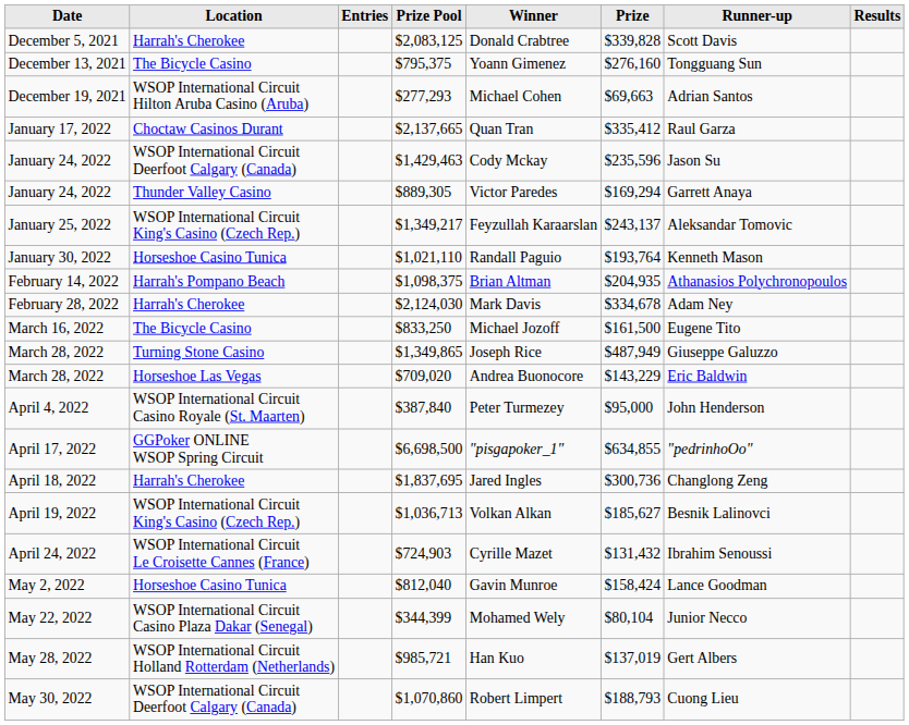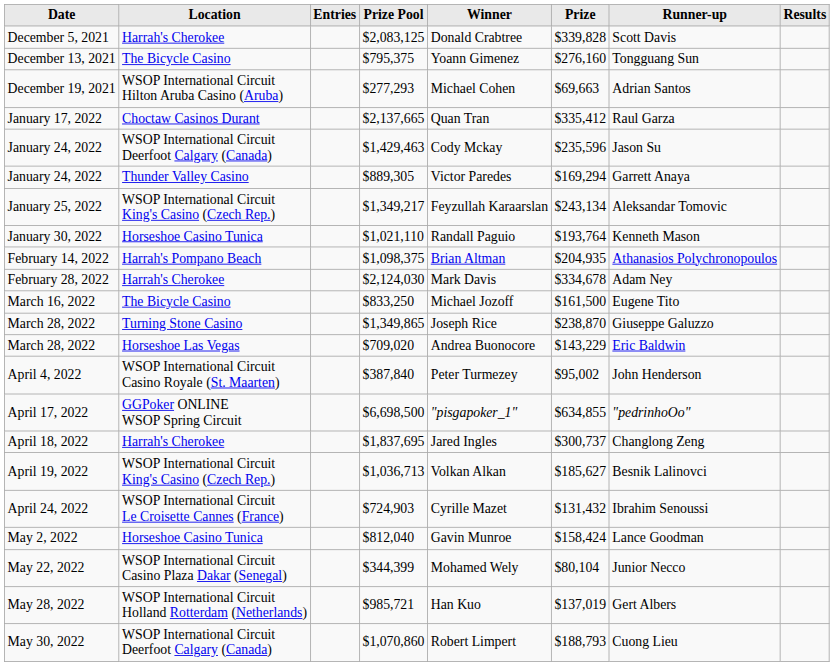January 25, 2022 | Prize: $243,137 -> $243,134
March 28, 2022 / $1,349,865 | Prize: $487,949 -> $238,870
April 4, 2022 | Prize: $95,000 -> $95,002
April 18, 2022 | Prize: $300,736 -> $300,737
